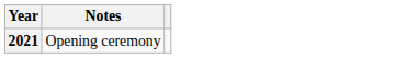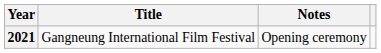+ column: Title | Gangneung International Film Festival
